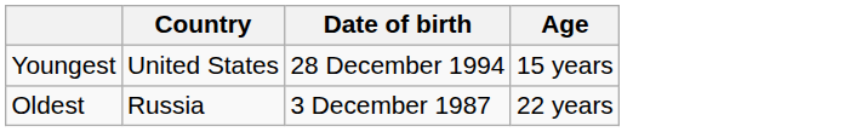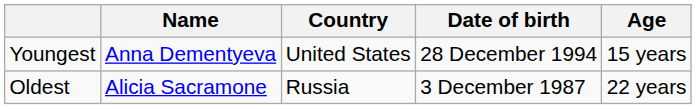+ column: Name | Anna Dementyeva | Alicia Sacramone
